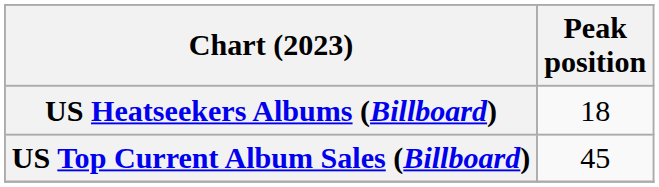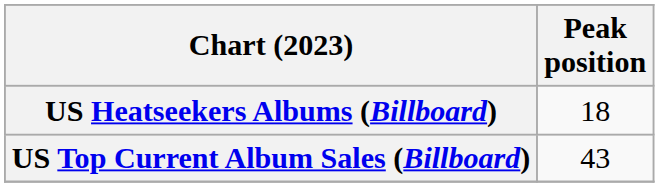US Top Current Album Sales (Billboard) | Peak position: 45 -> 43
